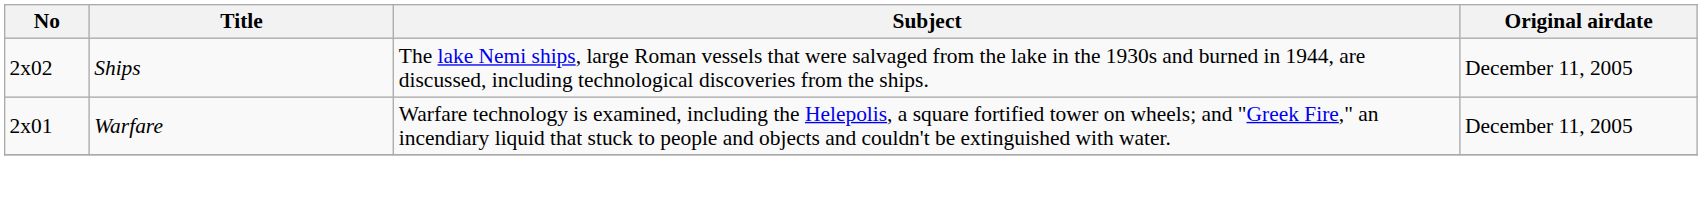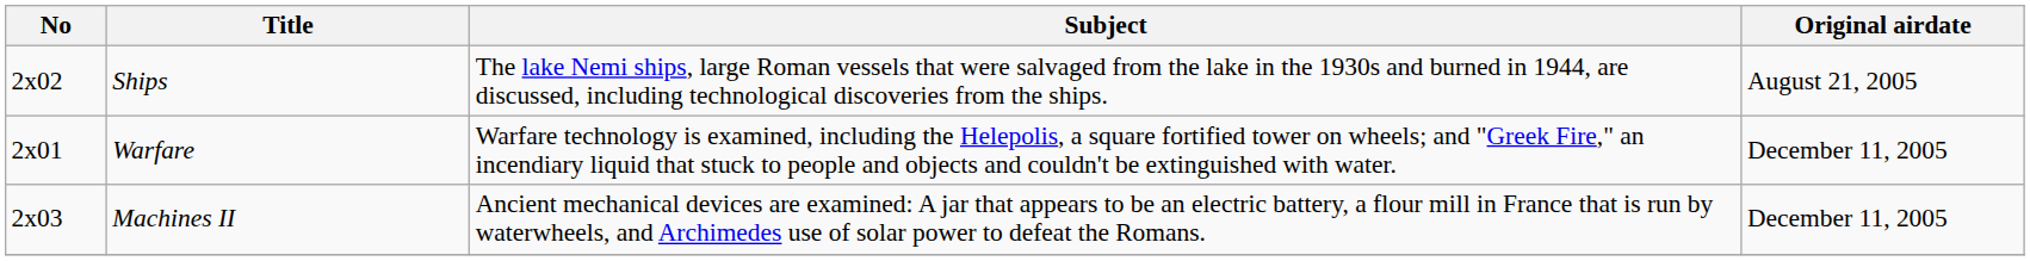Ships | Original airdate: December 11, 2005 -> August 21, 2005
+ row: 2x03 | Machines II | Ancient mechanical devices are examined: A jar that appears to be an electric battery, a flour mill in France that is run by waterwheels, and Archimedes use of solar power to defeat the Romans. | December 11, 2005
